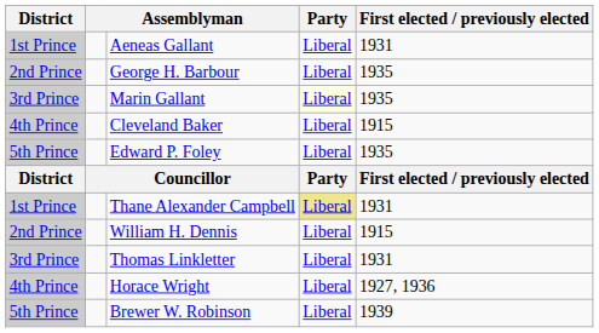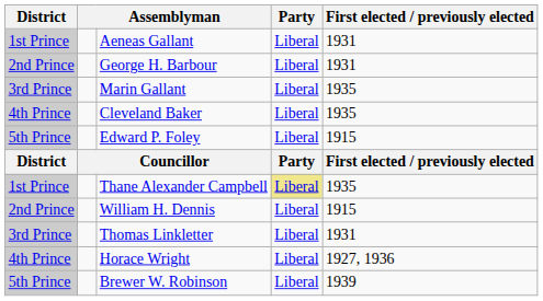George H. Barbour | First elected / previously elected: 1935 -> 1931
Marin Gallant | Party: lightyellow background -> no background
Cleveland Baker | First elected / previously elected: 1915 -> 1935
Edward P. Foley | First elected / previously elected: 1935 -> 1915
Thane Alexander Campbell | First elected / previously elected: 1931 -> 1935
